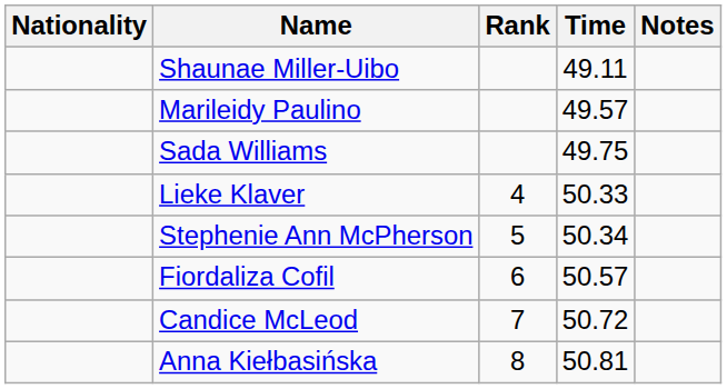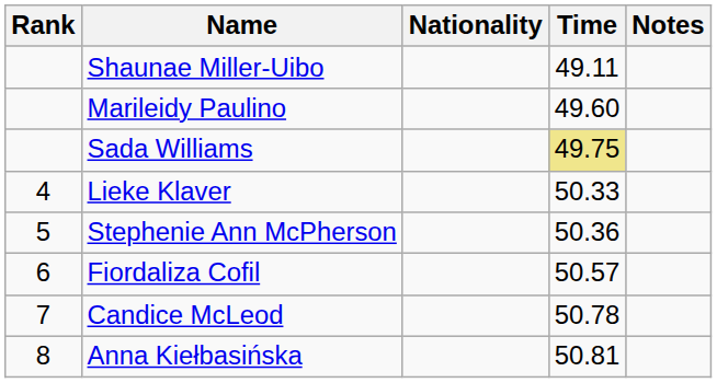columns swapped: Rank <-> Nationality
Marileidy Paulino | Time: 49.57 -> 49.60
Sada Williams | Time: no background -> khaki background
Stephenie Ann McPherson | Time: 50.34 -> 50.36
Candice McLeod | Time: 50.72 -> 50.78
